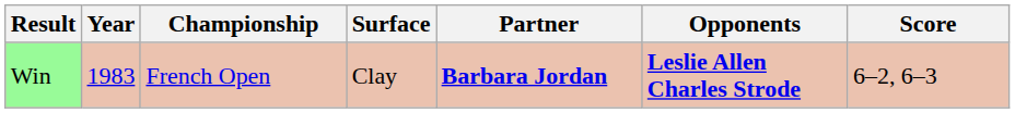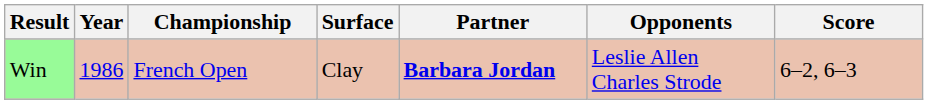Win | Year: 1983 -> 1986
Win | Opponents: bold -> normal
